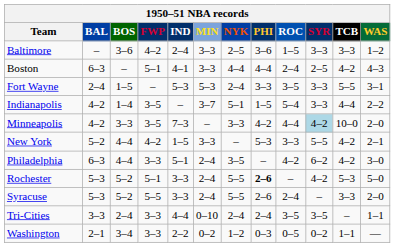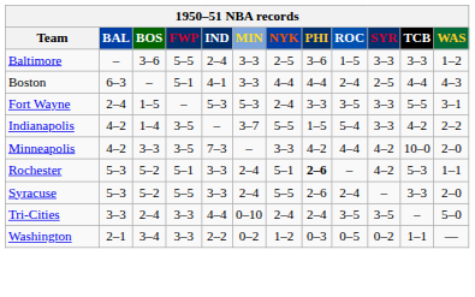Baltimore | FWP: 4–2 -> 5–5
Boston | TCB: 4–2 -> 4–4
Indianapolis | NYK: 5–1 -> 5–5
Indianapolis | TCB: 4–4 -> 4–2
Minneapolis | SYR: lightblue background -> no background
- row: New York | 5–2 | 4–4 | 4–2 | 1–5 | 3–3 | – | 5–3 | 3–3 | 5–5 | 4–2 | 2–1
- row: Philadelphia | 6–3 | 4–4 | 3–3 | 5–1 | 2–4 | 3–5 | – | 4–2 | 6–2 | 4–2 | 3–0
Rochester | NYK: 5–5 -> 5–1
Rochester | WAS: 5–0 -> 1–1
Tri-Cities | WAS: 1–1 -> 5–0
